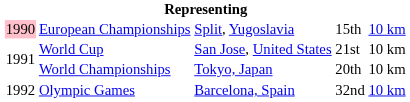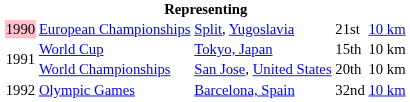European Championships | column 4: 15th -> 21st
World Cup | column 3: San Jose, United States -> Tokyo, Japan
World Cup | column 4: 21st -> 15th
World Championships | column 3: Tokyo, Japan -> San Jose, United States
